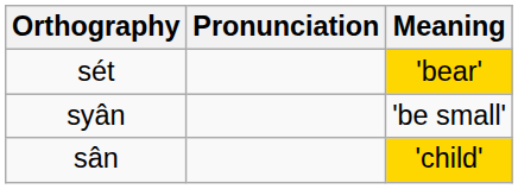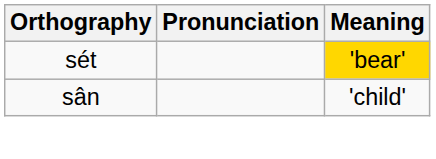- row: syân | 'be small'
sân | Meaning: gold background -> no background
